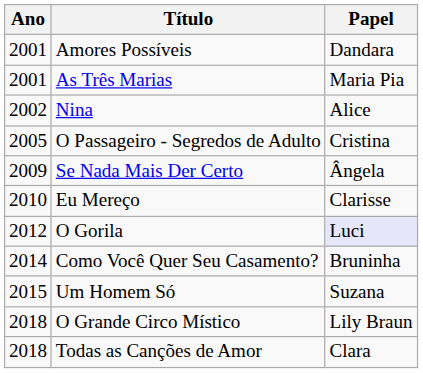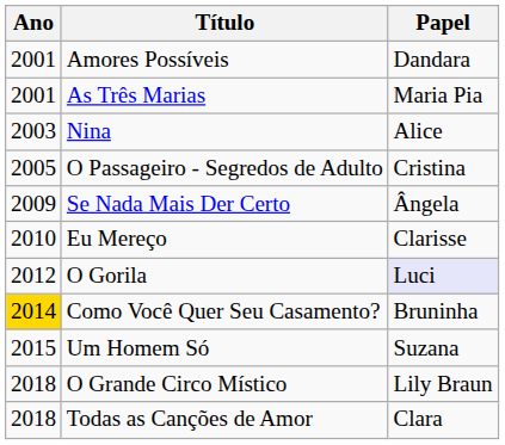Nina | Ano: 2002 -> 2003
Como Você Quer Seu Casamento? | Ano: no background -> gold background
